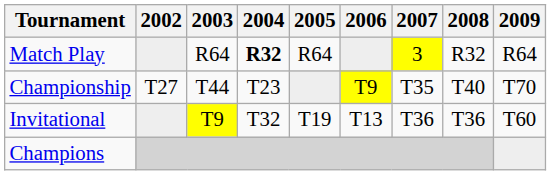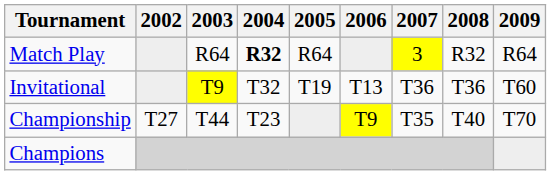rows swapped: Championship <-> Invitational
